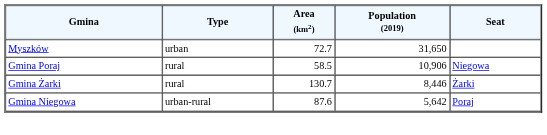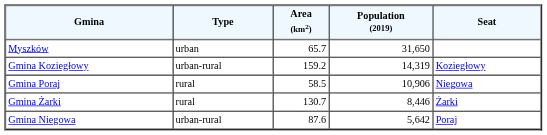Myszków | Area (km2): 72.7 -> 65.7
+ row: Gmina Koziegłowy | urban-rural | 159.2 | 14,319 | Koziegłowy
